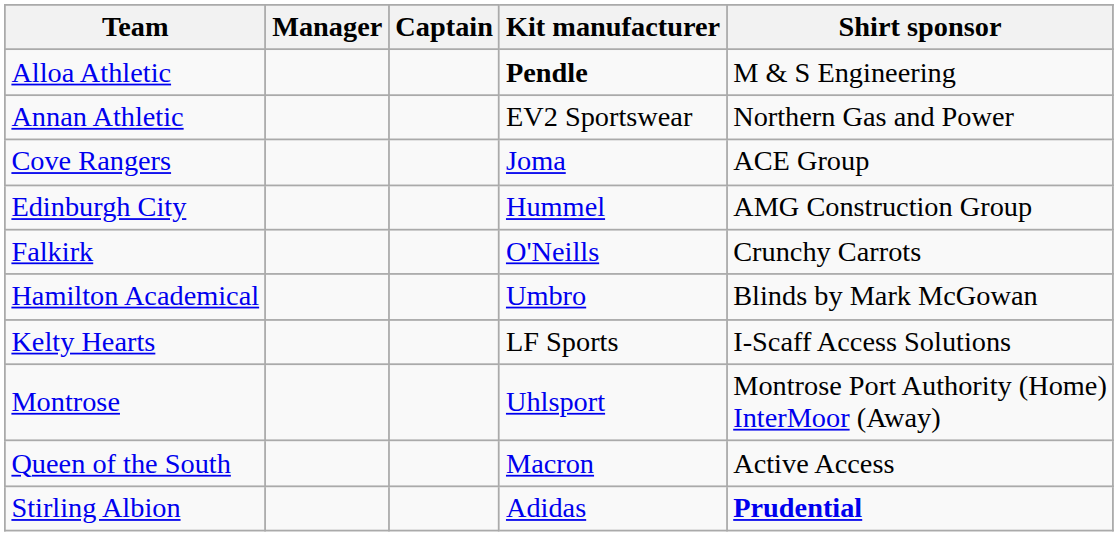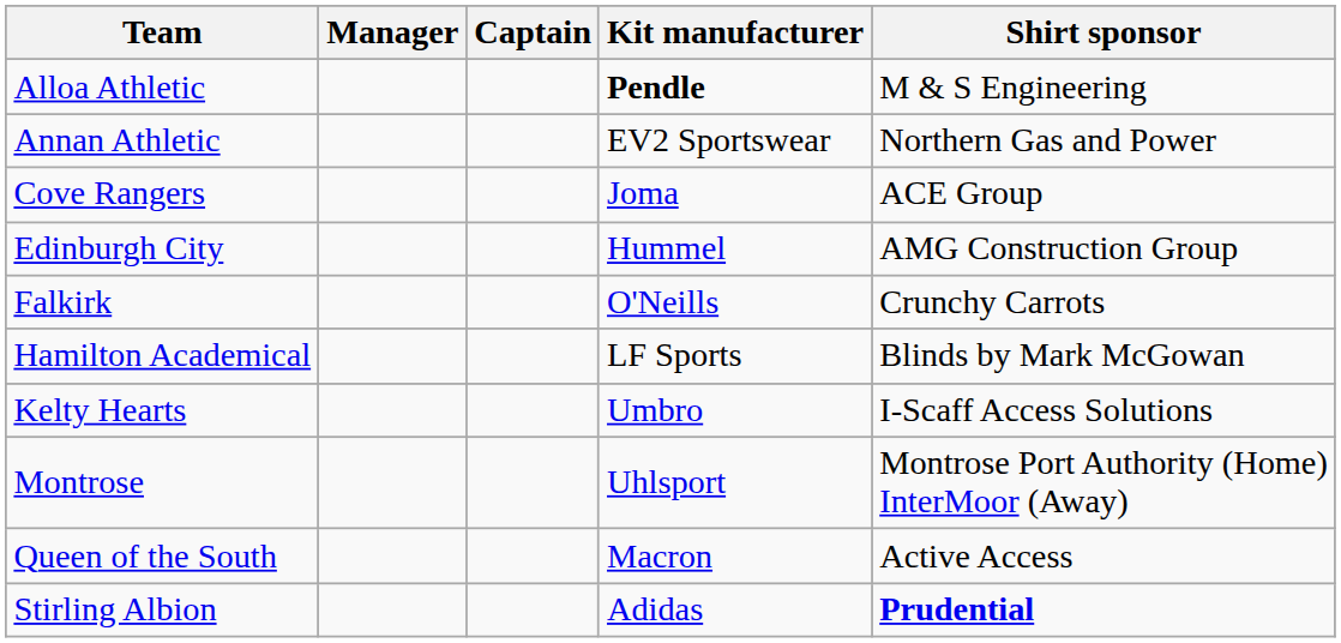Hamilton Academical | Kit manufacturer: Umbro -> LF Sports
Kelty Hearts | Kit manufacturer: LF Sports -> Umbro
